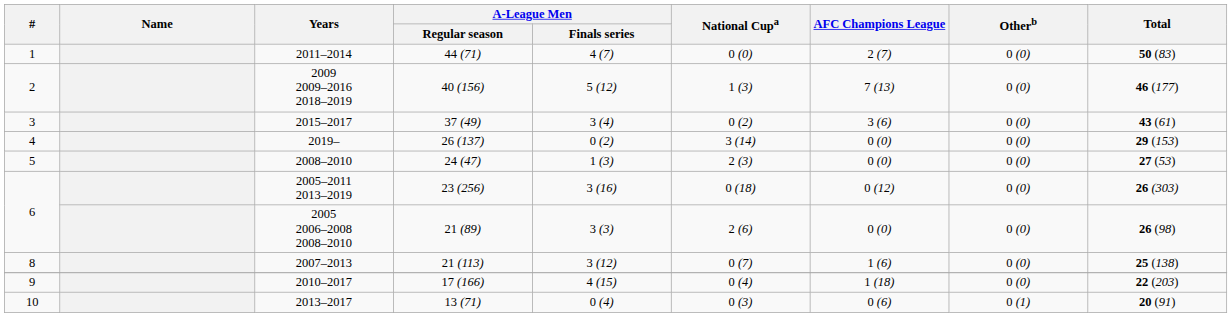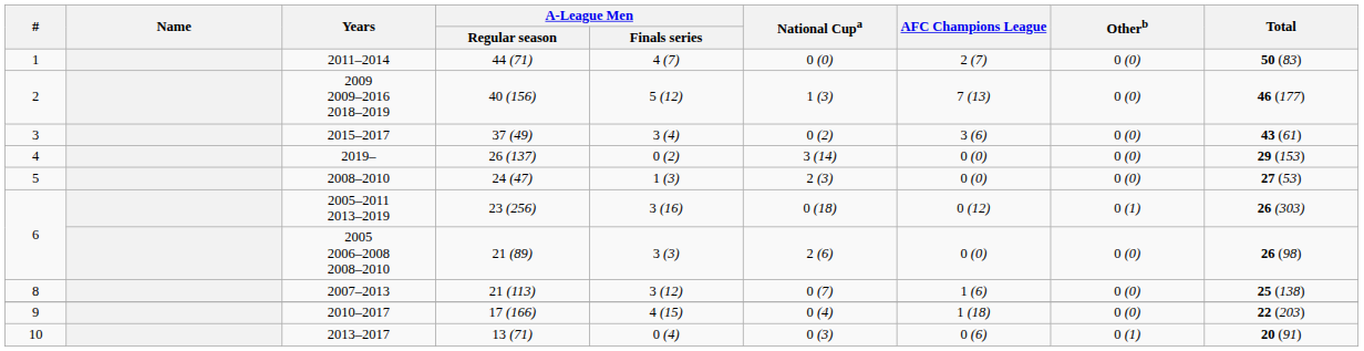2005–2011 2013–2019 | Otherb: 0 (0) -> 0 (1)
